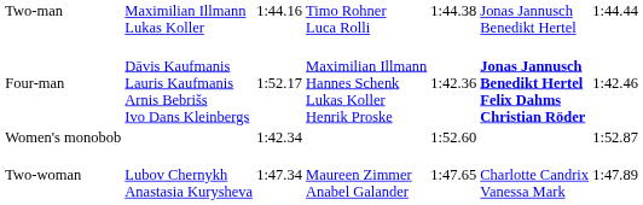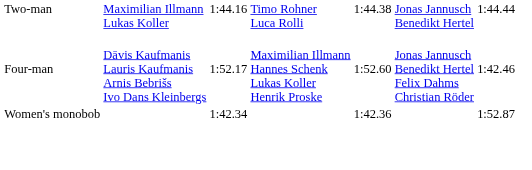Four-man | column 5: 1:42.36 -> 1:52.60
Four-man | column 6: bold -> normal
Women's monobob | column 5: 1:52.60 -> 1:42.36
- row: Two-woman | Lubov Chernykh Anastasia Kurysheva | 1:47.34 | Maureen Zimmer Anabel Galander | 1:47.65 | Charlotte Candrix Vanessa Mark | 1:47.89
